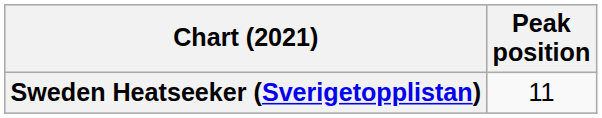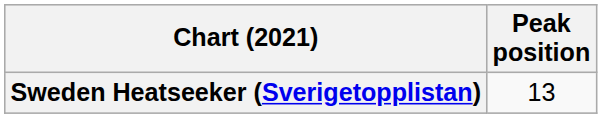Sweden Heatseeker (Sverigetopplistan) | Peak position: 11 -> 13
